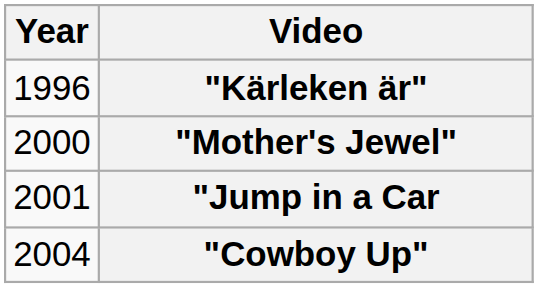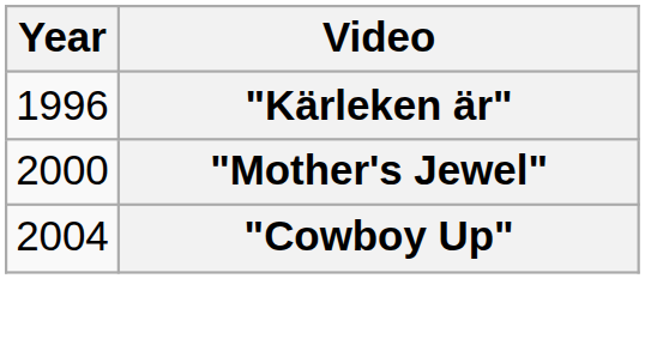- row: 2001 | "Jump in a Car
